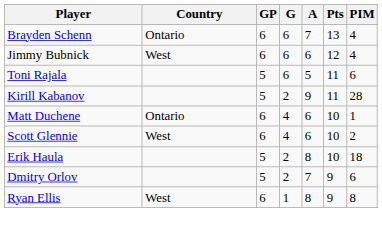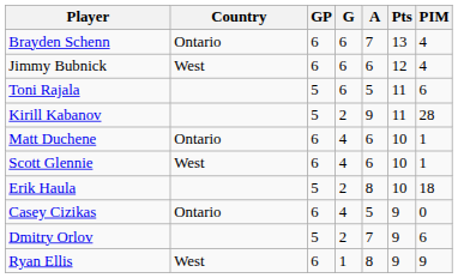Scott Glennie | PIM: 2 -> 1
+ row: Casey Cizikas | Ontario | 6 | 4 | 5 | 9 | 0
Ryan Ellis | PIM: 8 -> 9
